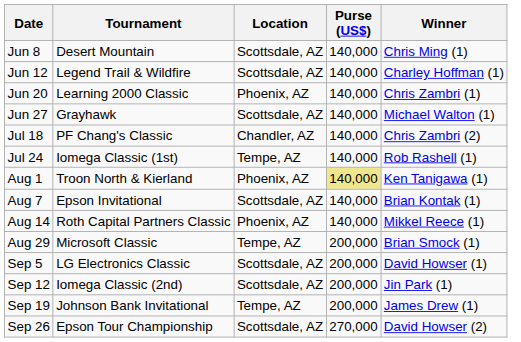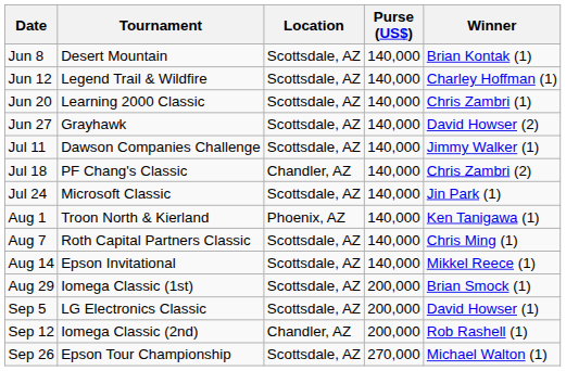Jun 8 | Winner: Chris Ming (1) -> Brian Kontak (1)
Jun 20 | Location: Phoenix, AZ -> Scottsdale, AZ
Jun 27 | Winner: Michael Walton (1) -> David Howser (2)
+ row: Jul 11 | Dawson Companies Challenge | Scottsdale, AZ | 140,000 | Jimmy Walker (1)
Jul 24 | Tournament: Iomega Classic (1st) -> Microsoft Classic
Jul 24 | Location: Tempe, AZ -> Scottsdale, AZ
Jul 24 | Winner: Rob Rashell (1) -> Jin Park (1)
Aug 1 | Purse (US$): khaki background -> no background
Aug 7 | Tournament: Epson Invitational -> Roth Capital Partners Classic
Aug 7 | Winner: Brian Kontak (1) -> Chris Ming (1)
Aug 14 | Tournament: Roth Capital Partners Classic -> Epson Invitational
Aug 14 | Location: Phoenix, AZ -> Scottsdale, AZ
Aug 29 | Tournament: Microsoft Classic -> Iomega Classic (1st)
Aug 29 | Location: Tempe, AZ -> Scottsdale, AZ
Sep 12 | Location: Scottsdale, AZ -> Chandler, AZ
Sep 12 | Winner: Jin Park (1) -> Rob Rashell (1)
- row: Sep 19 | Johnson Bank Invitational | Tempe, AZ | 200,000 | James Drew (1)
Sep 26 | Winner: David Howser (2) -> Michael Walton (1)
